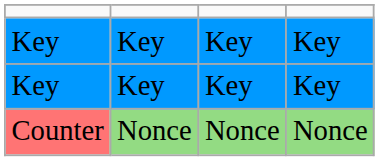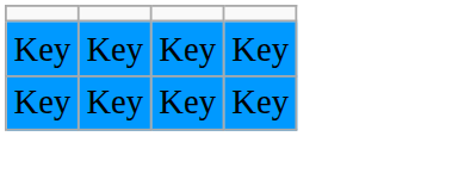- row: Counter | Nonce | Nonce | Nonce
